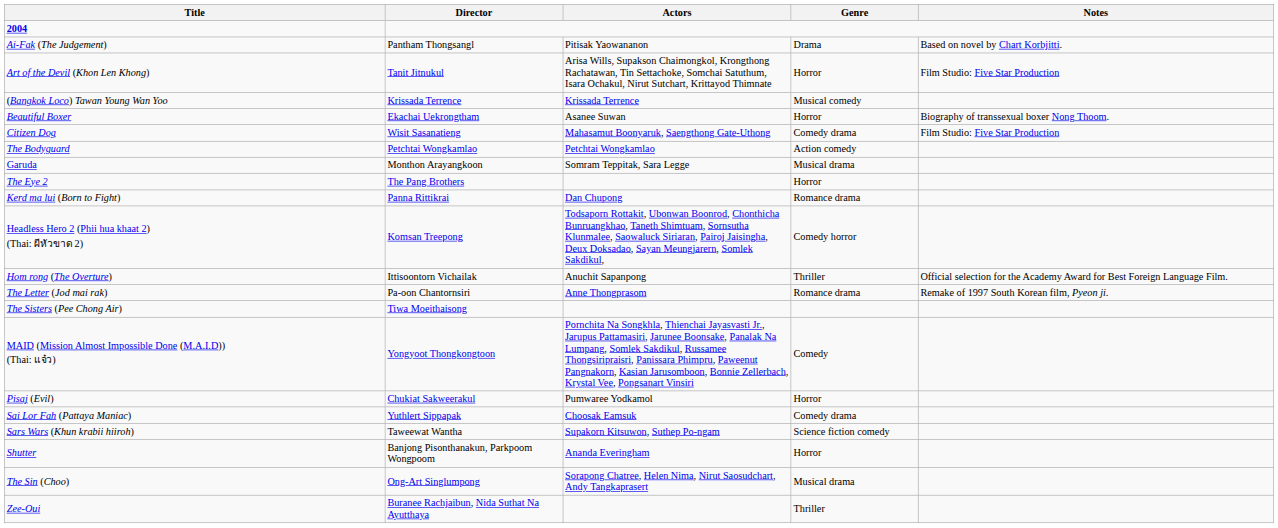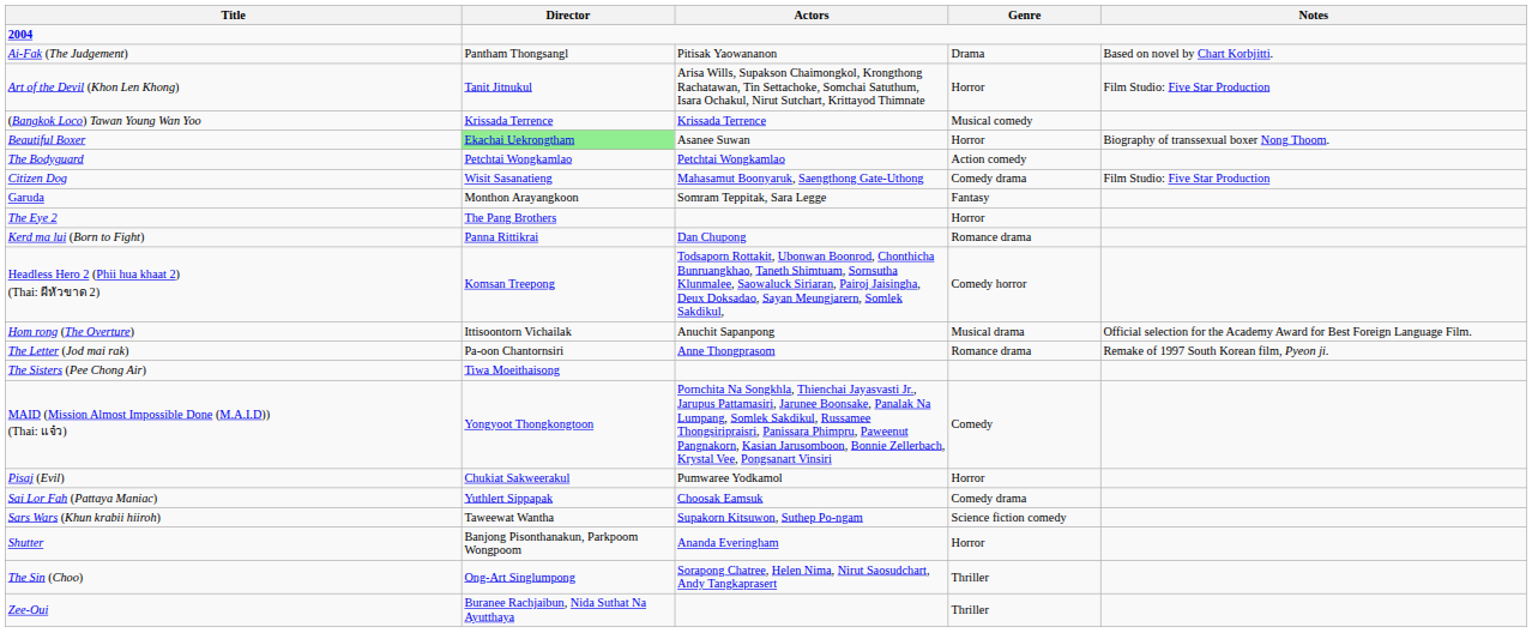Beautiful Boxer | Director: no background -> lightgreen background
rows swapped: The Bodyguard <-> Citizen Dog
Garuda | Genre: Musical drama -> Fantasy
Hom rong (The Overture) | Genre: Thriller -> Musical drama
The Sin (Choo) | Genre: Musical drama -> Thriller
